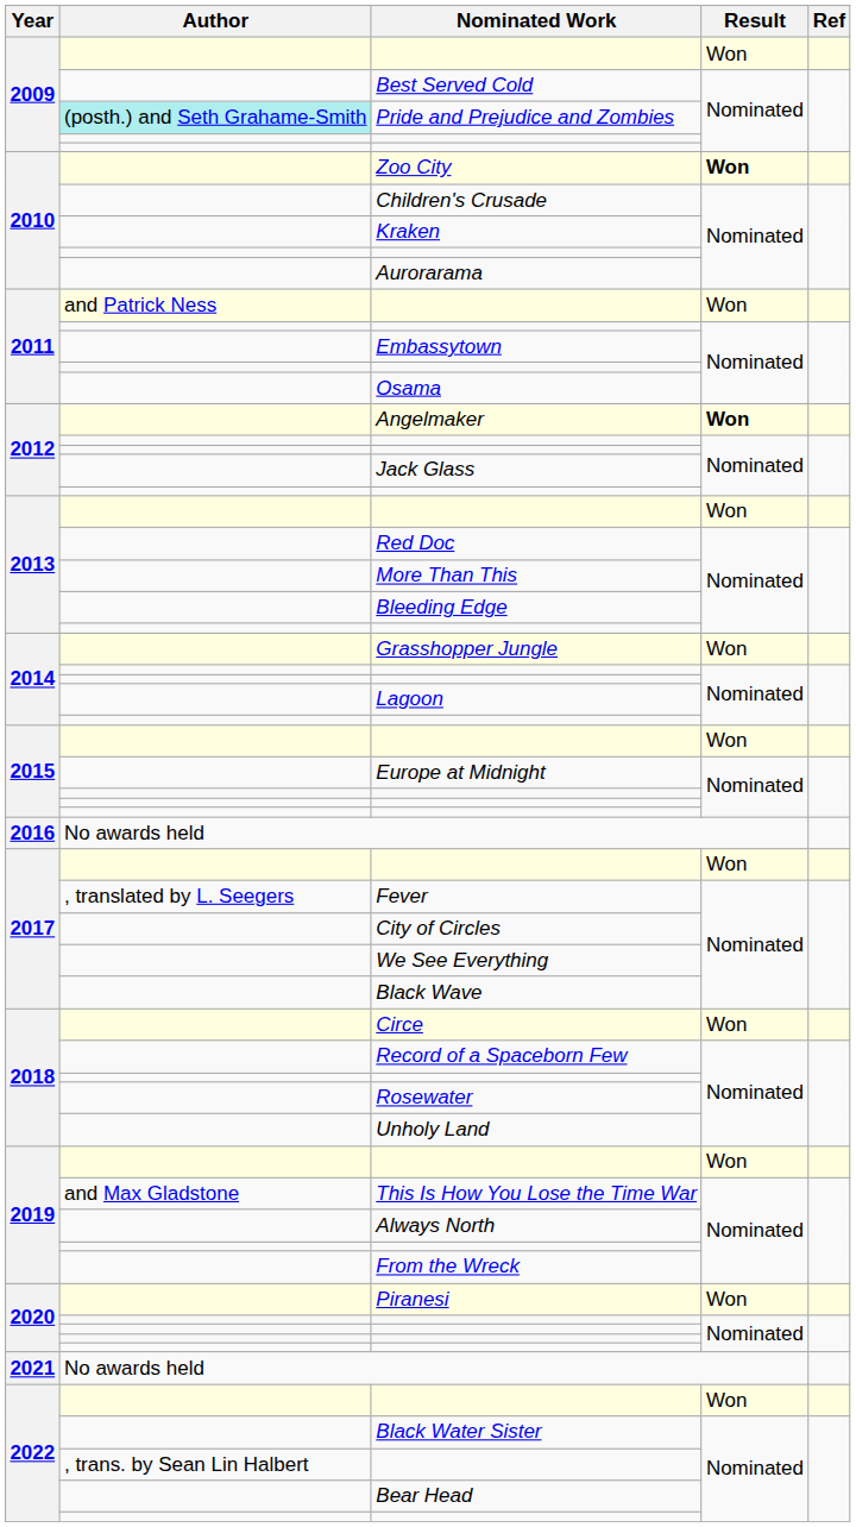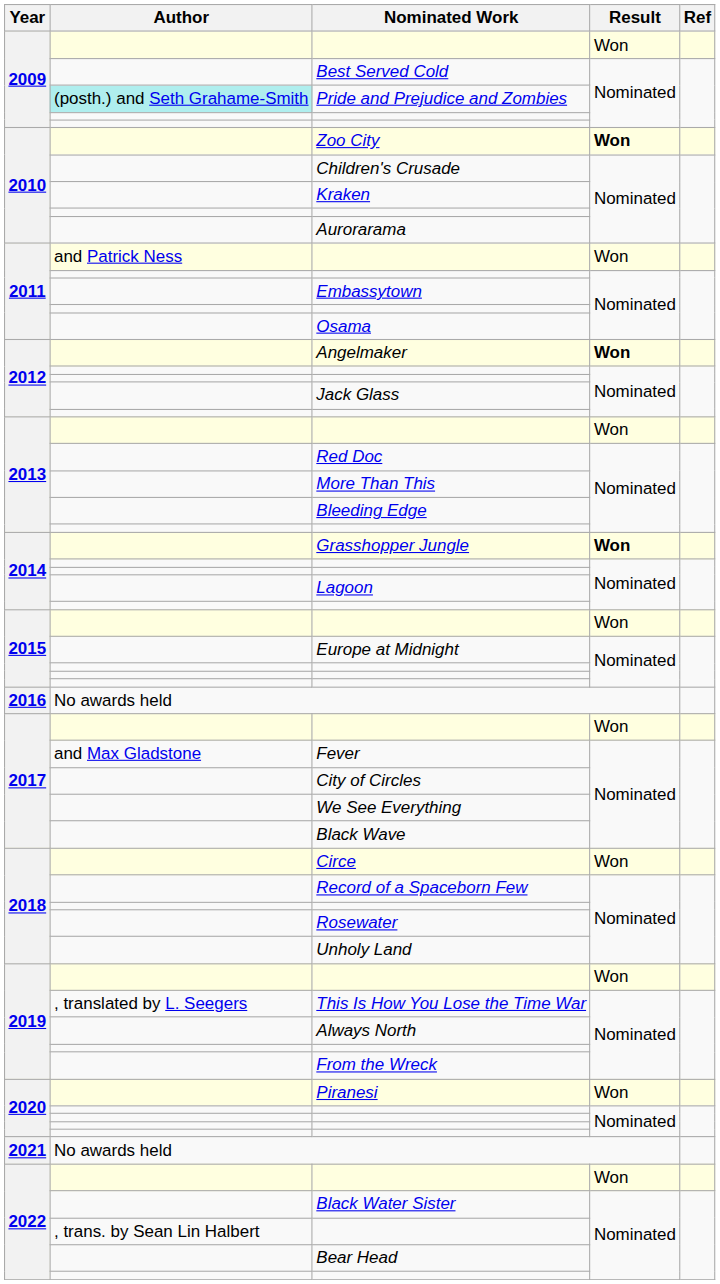Grasshopper Jungle | Result: normal -> bold
Fever | Author: , translated by L. Seegers -> and Max Gladstone
This Is How You Lose the Time War | Author: and Max Gladstone -> , translated by L. Seegers
